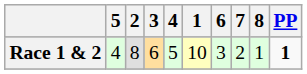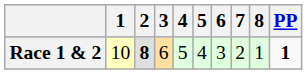columns swapped: 1 <-> 5
Race 1 & 2 | 2: normal -> bold
